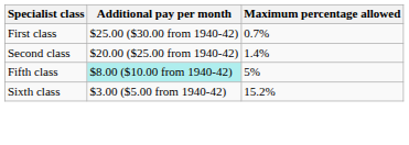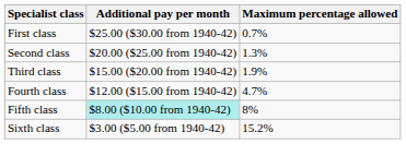Second class | Maximum percentage allowed: 1.4% -> 1.3%
+ row: Third class | $15.00 ($20.00 from 1940-42) | 1.9%
+ row: Fourth class | $12.00 ($15.00 from 1940-42) | 4.7%
Fifth class | Maximum percentage allowed: 5% -> 8%
